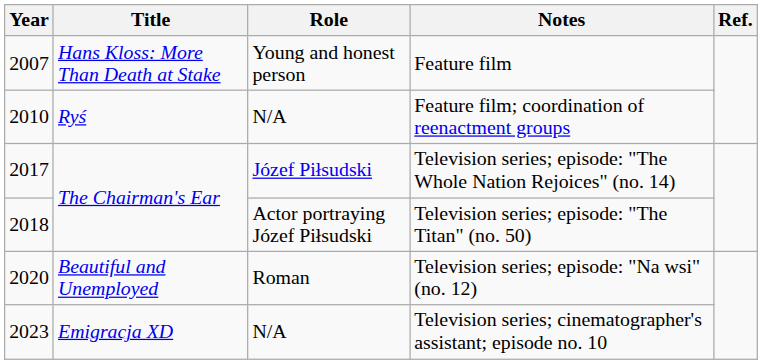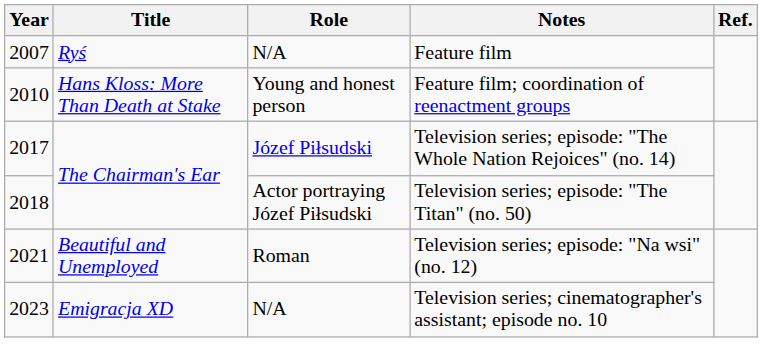Feature film | Title: Hans Kloss: More Than Death at Stake -> Ryś
Feature film | Role: Young and honest person -> N/A
Feature film; coordination of reenactment groups | Title: Ryś -> Hans Kloss: More Than Death at Stake
Feature film; coordination of reenactment groups | Role: N/A -> Young and honest person
Television series; episode: "Na wsi" (no. 12) | Year: 2020 -> 2021
